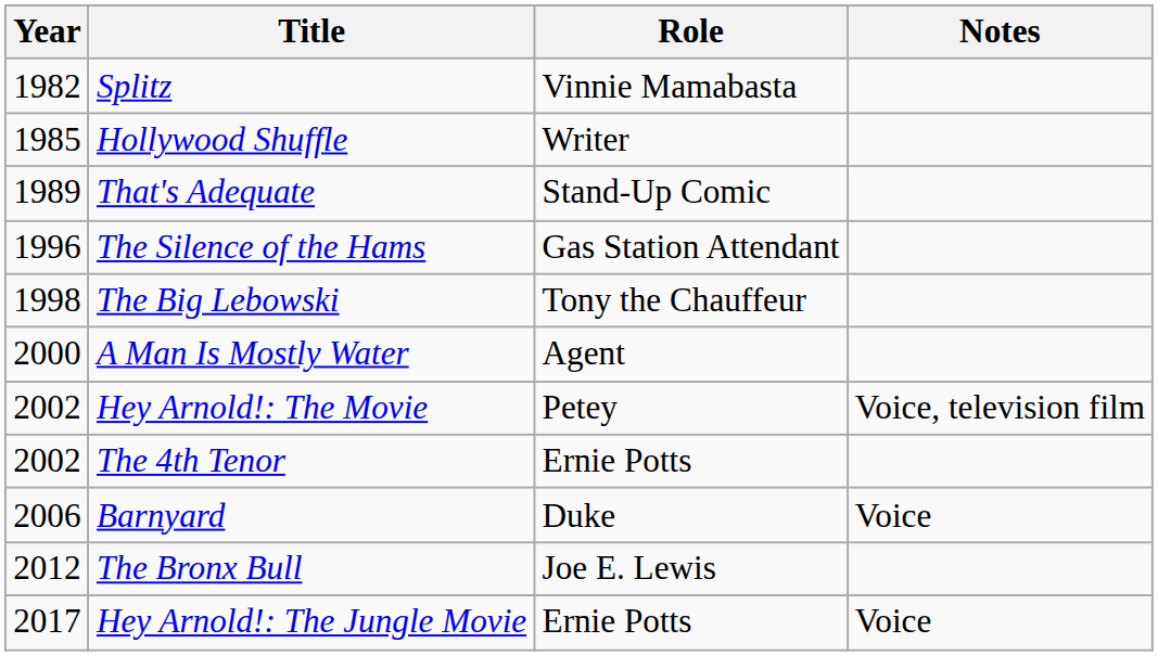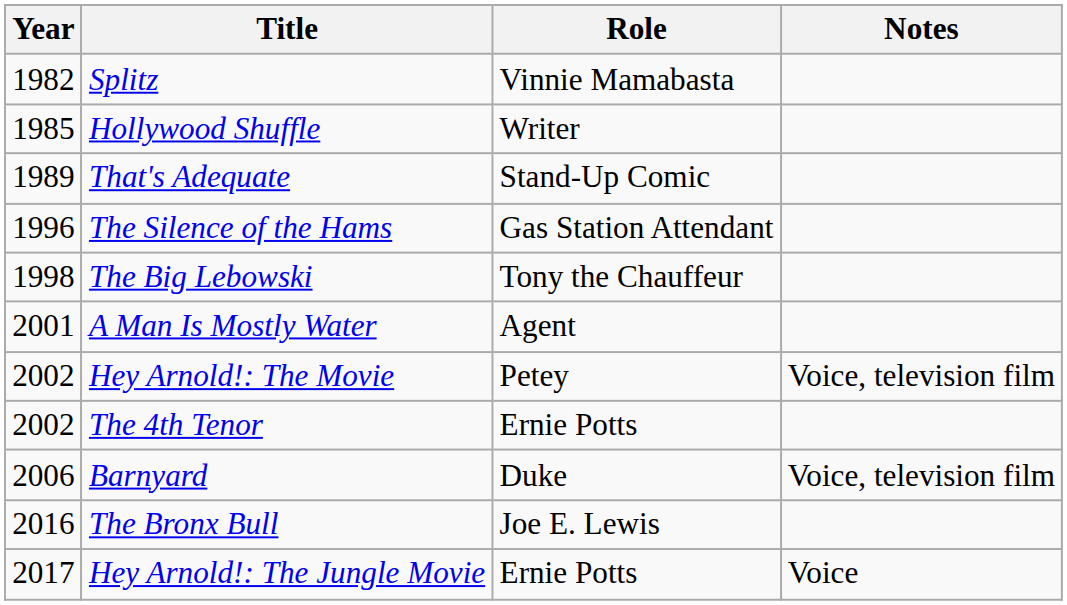A Man Is Mostly Water | Year: 2000 -> 2001
Barnyard | Notes: Voice -> Voice, television film
The Bronx Bull | Year: 2012 -> 2016
